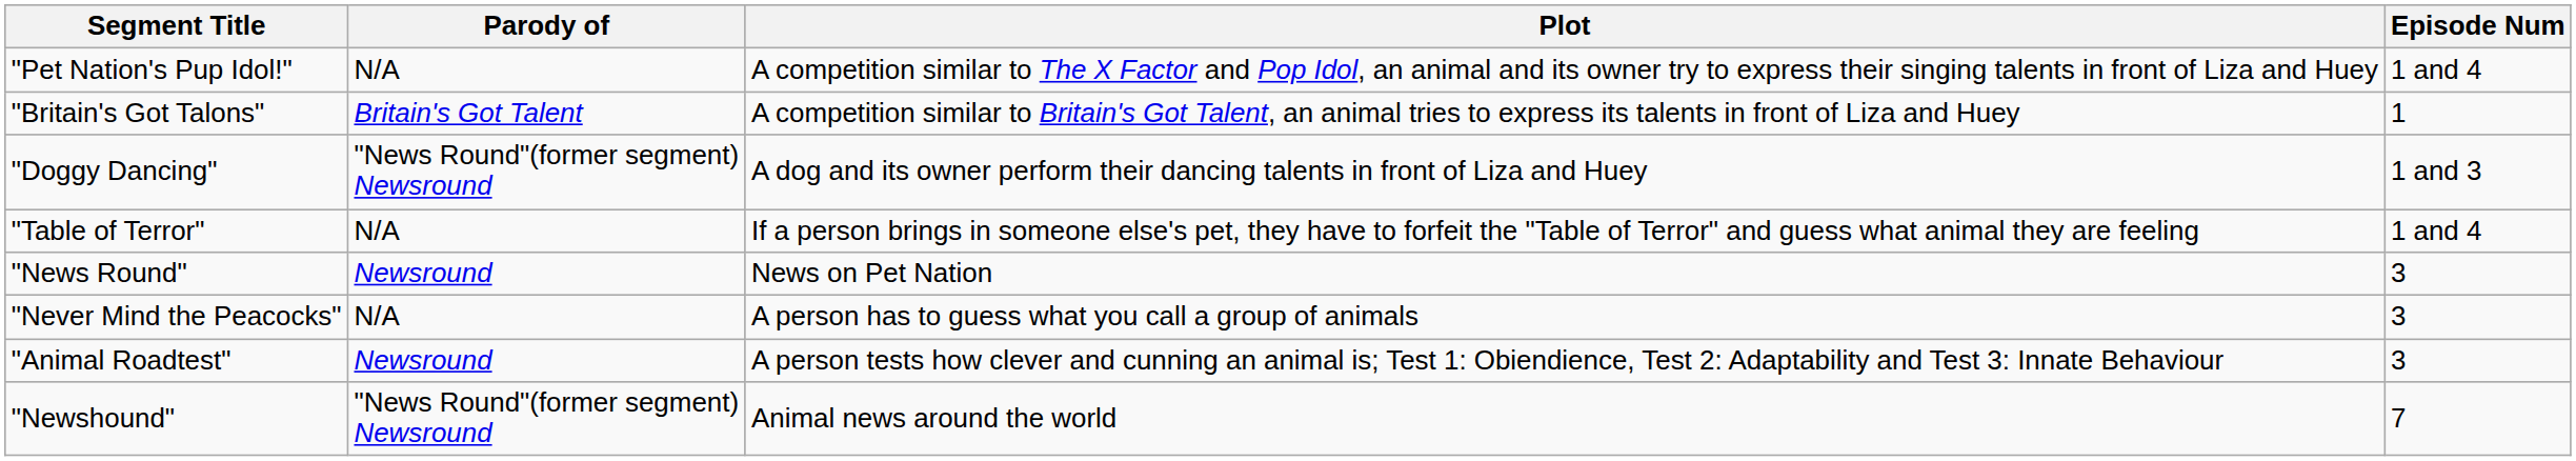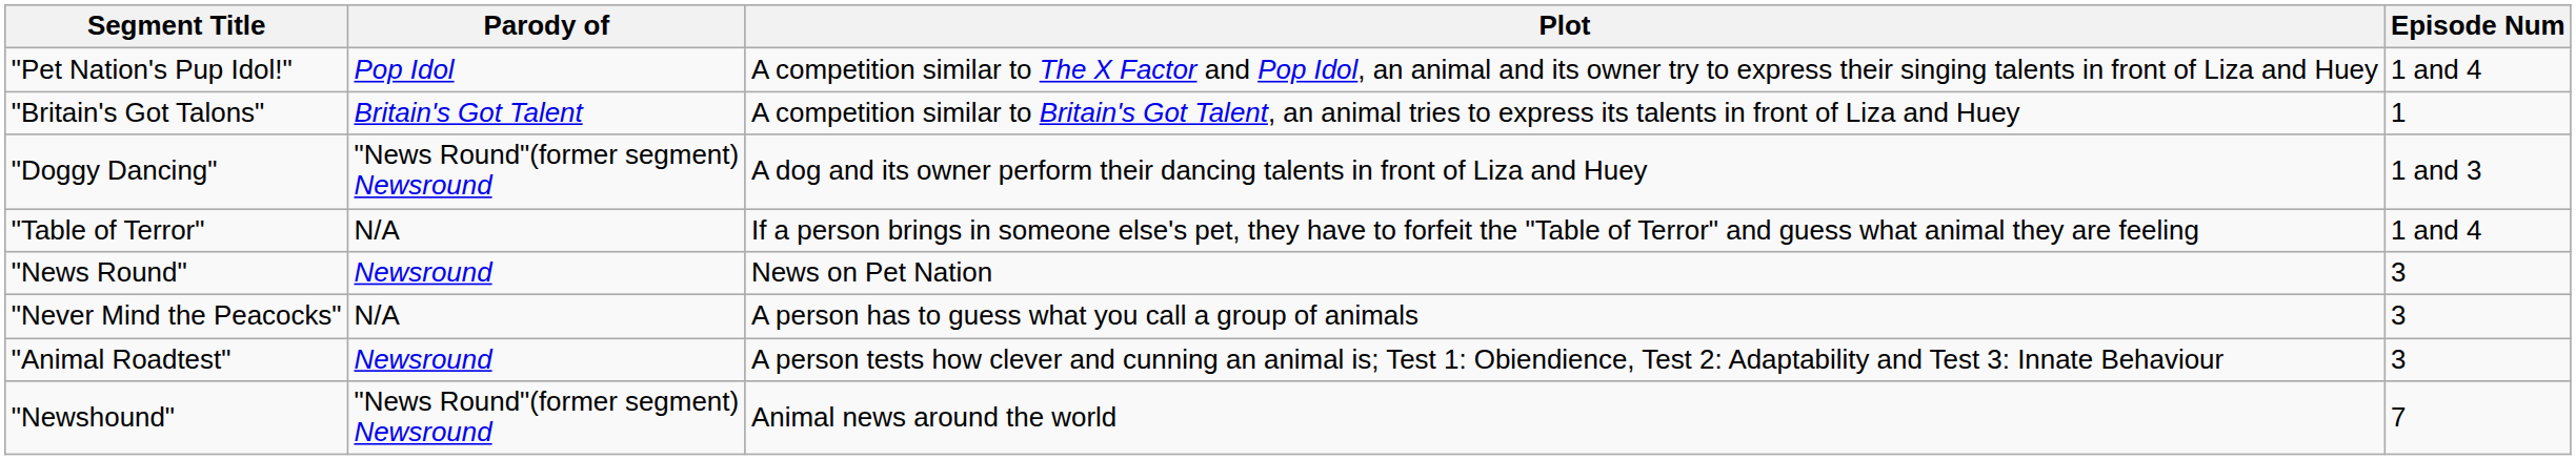"Pet Nation's Pup Idol!" | Parody of: N/A -> Pop Idol
